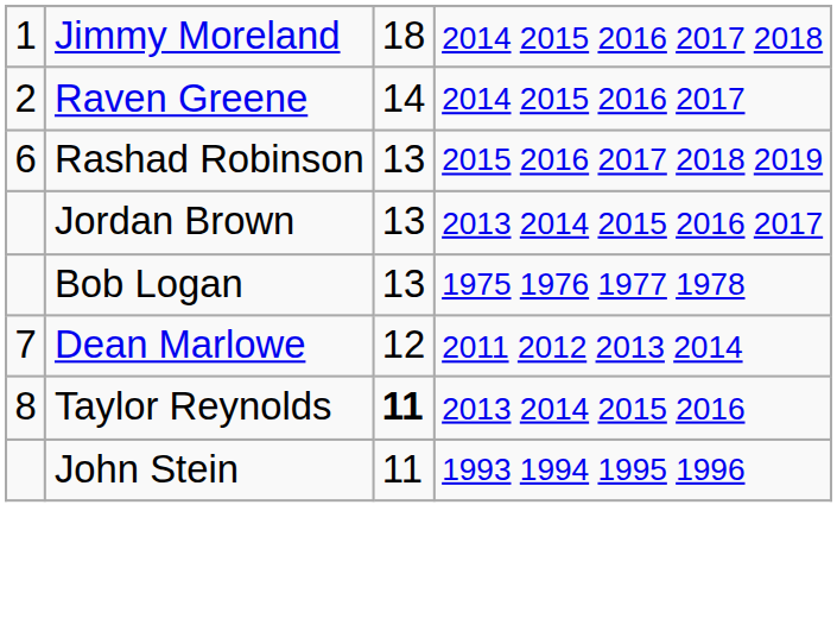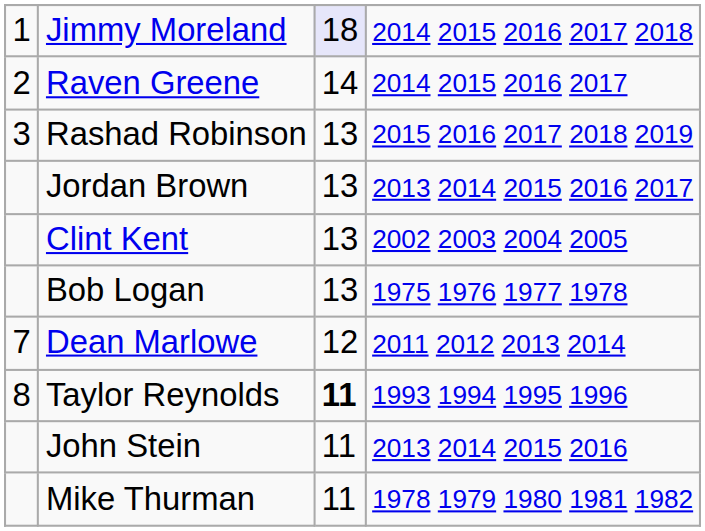Jimmy Moreland | column 3: no background -> lavender background
Rashad Robinson | column 1: 6 -> 3
+ row: Clint Kent | 13 | 2002 2003 2004 2005
Taylor Reynolds | column 4: 2013 2014 2015 2016 -> 1993 1994 1995 1996
John Stein | column 4: 1993 1994 1995 1996 -> 2013 2014 2015 2016
+ row: Mike Thurman | 11 | 1978 1979 1980 1981 1982
